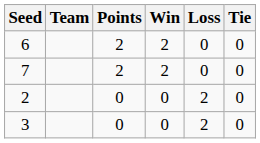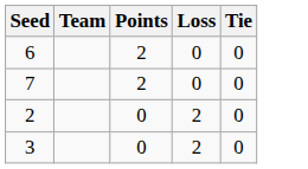- column: Win | 2 | 2 | 0 | 0
